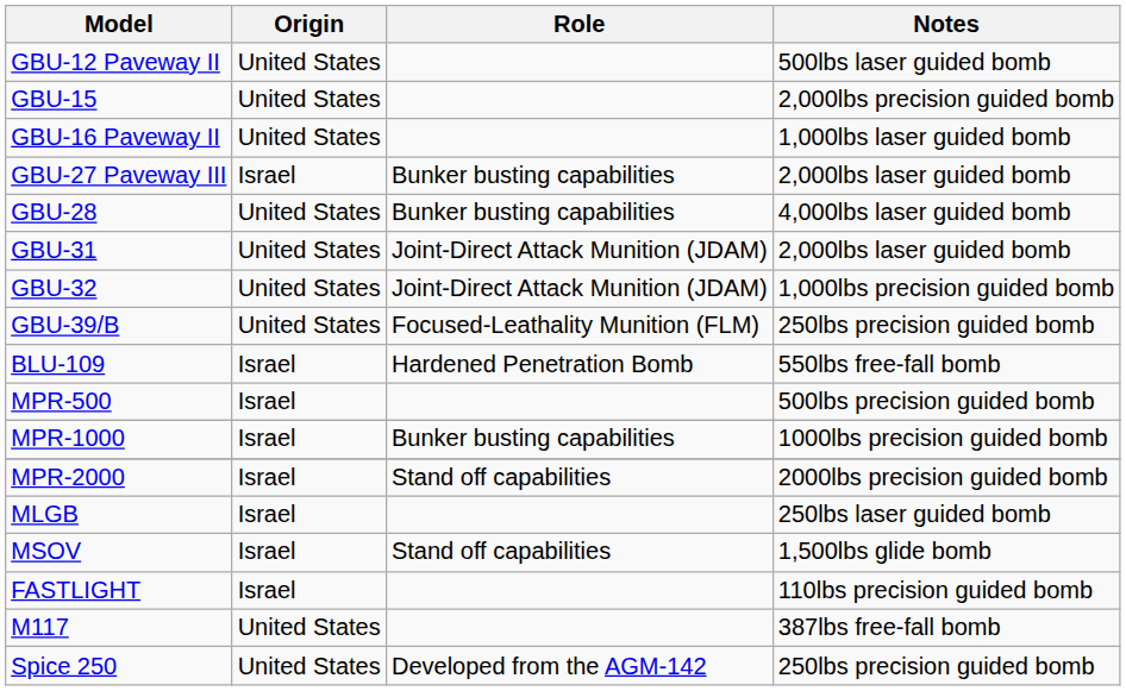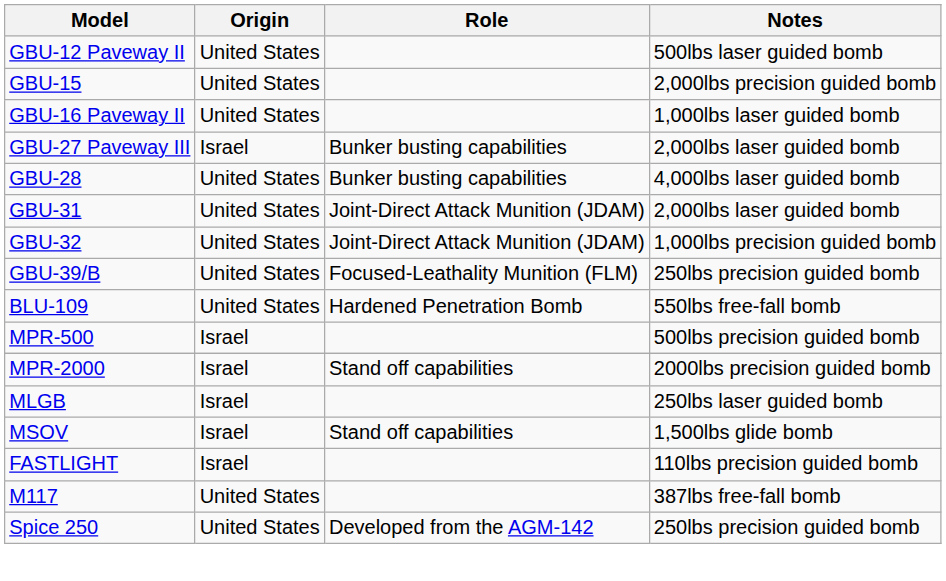BLU-109 | Origin: Israel -> United States
- row: MPR-1000 | Israel | Bunker busting capabilities | 1000lbs precision guided bomb
